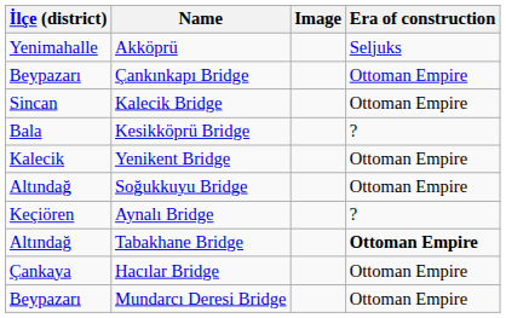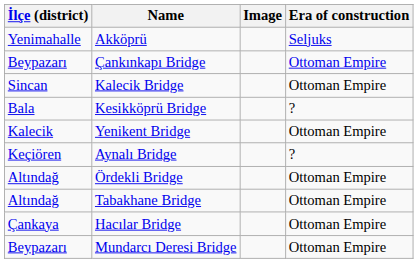- row: Altındağ | Soğukkuyu Bridge | Ottoman Empire
+ row: Altındağ | Ördekli Bridge | Ottoman Empire
Tabakhane Bridge | Era of construction: bold -> normal
